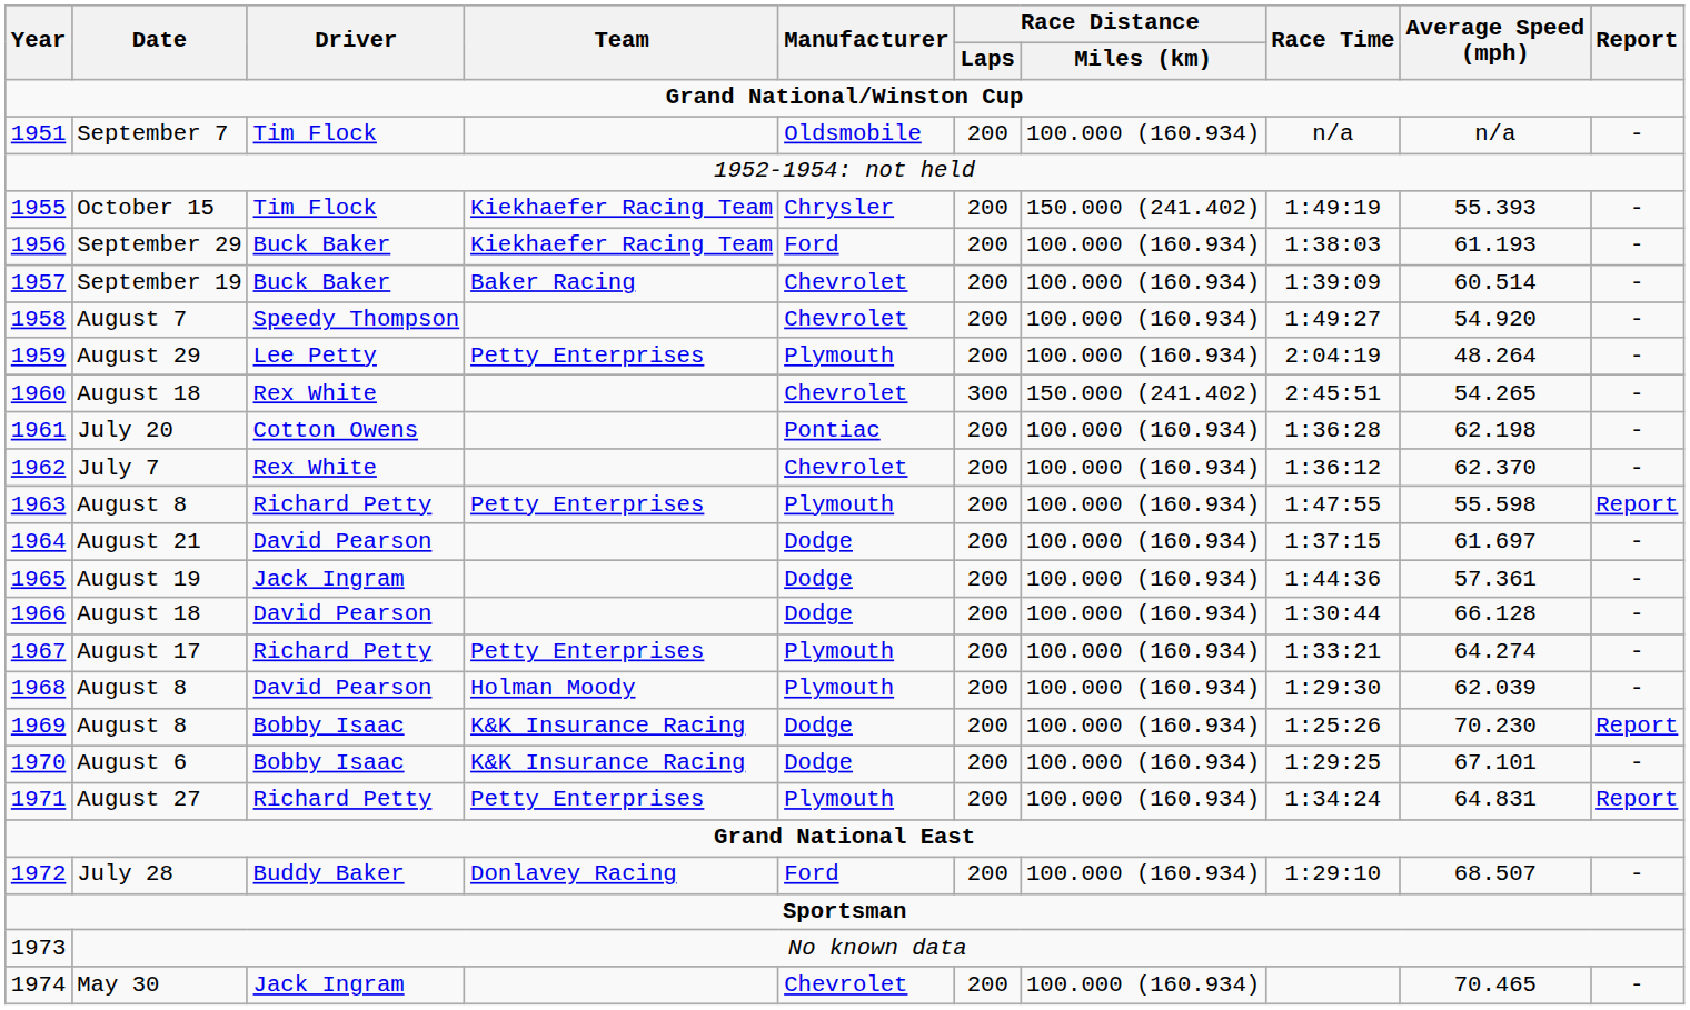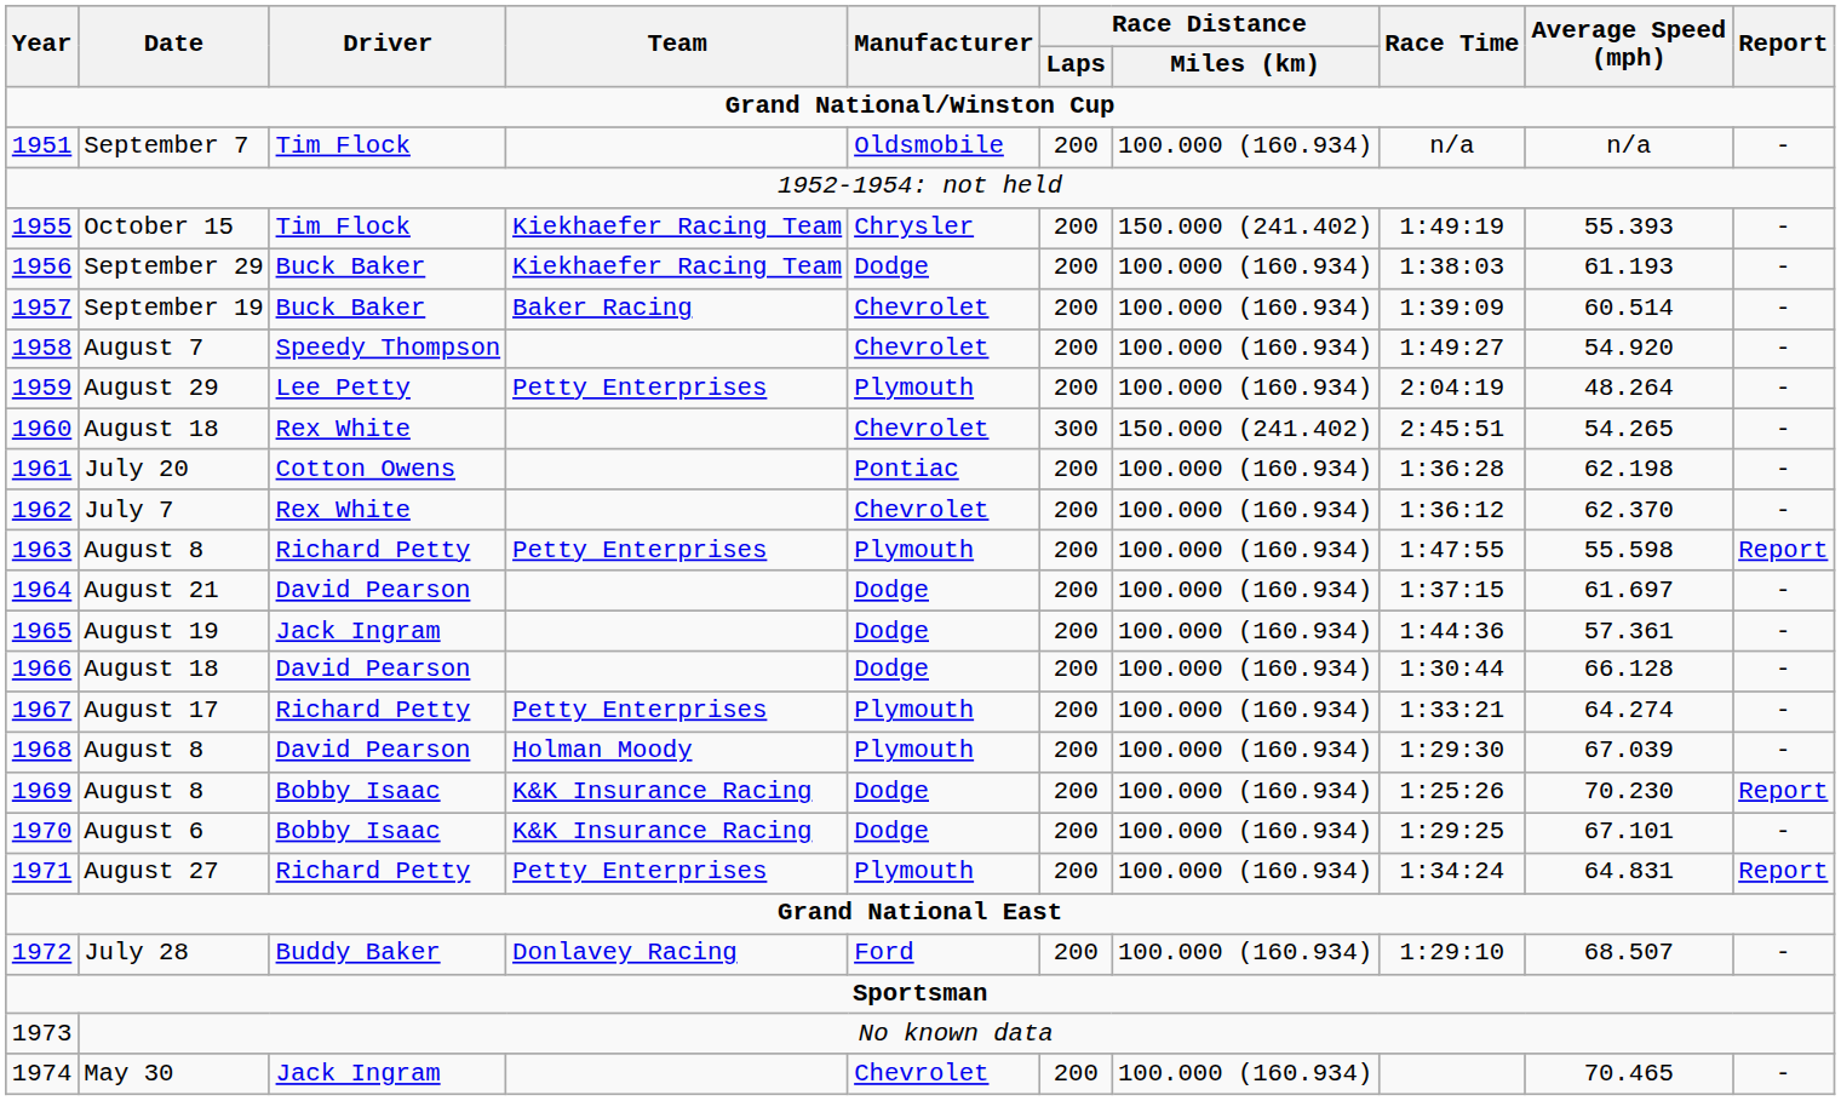1956 | Manufacturer: Ford -> Dodge
1968 | Average Speed (mph): 62.039 -> 67.039
